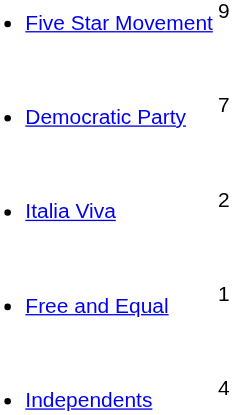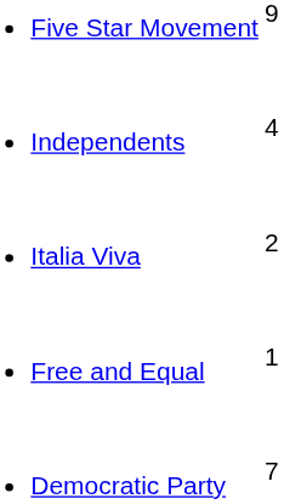rows swapped: Democratic Party <-> Independents
